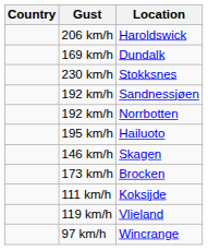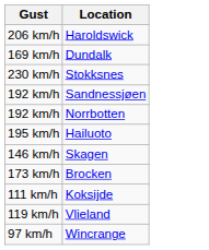- column: Country
